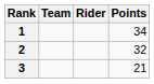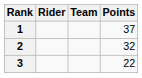columns swapped: Rider <-> Team
1 | Points: 34 -> 37
3 | Points: 21 -> 22
